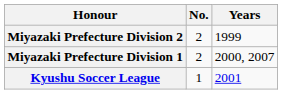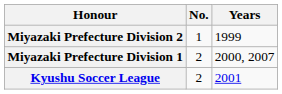Miyazaki Prefecture Division 2 | No.: 2 -> 1
Kyushu Soccer League | No.: 1 -> 2
